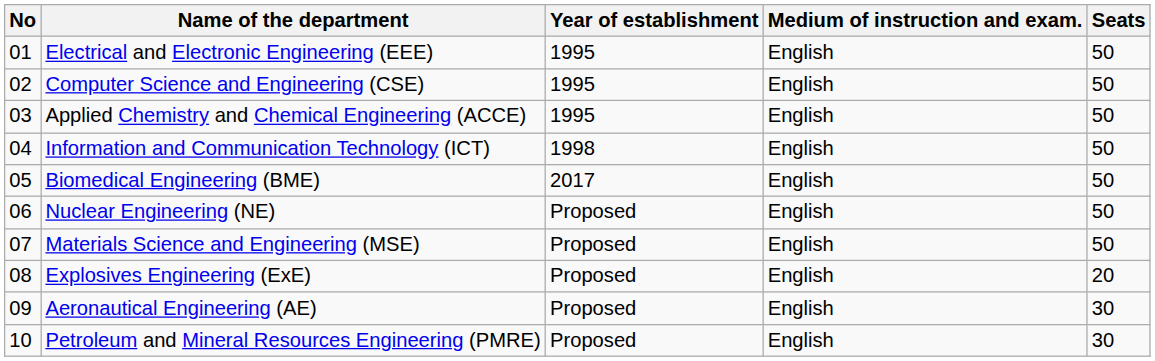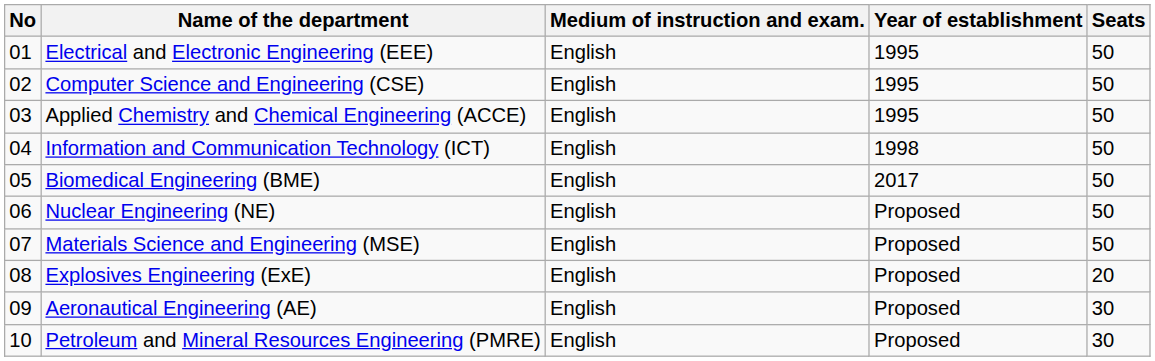columns swapped: Medium of instruction and exam. <-> Year of establishment
